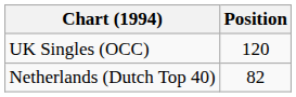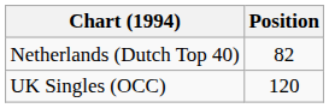rows swapped: Netherlands (Dutch Top 40) <-> UK Singles (OCC)
